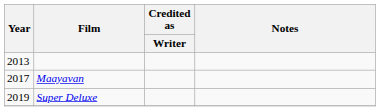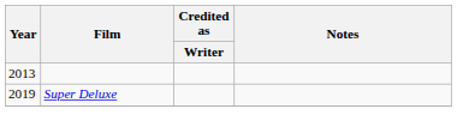- row: 2017 | Maayavan
